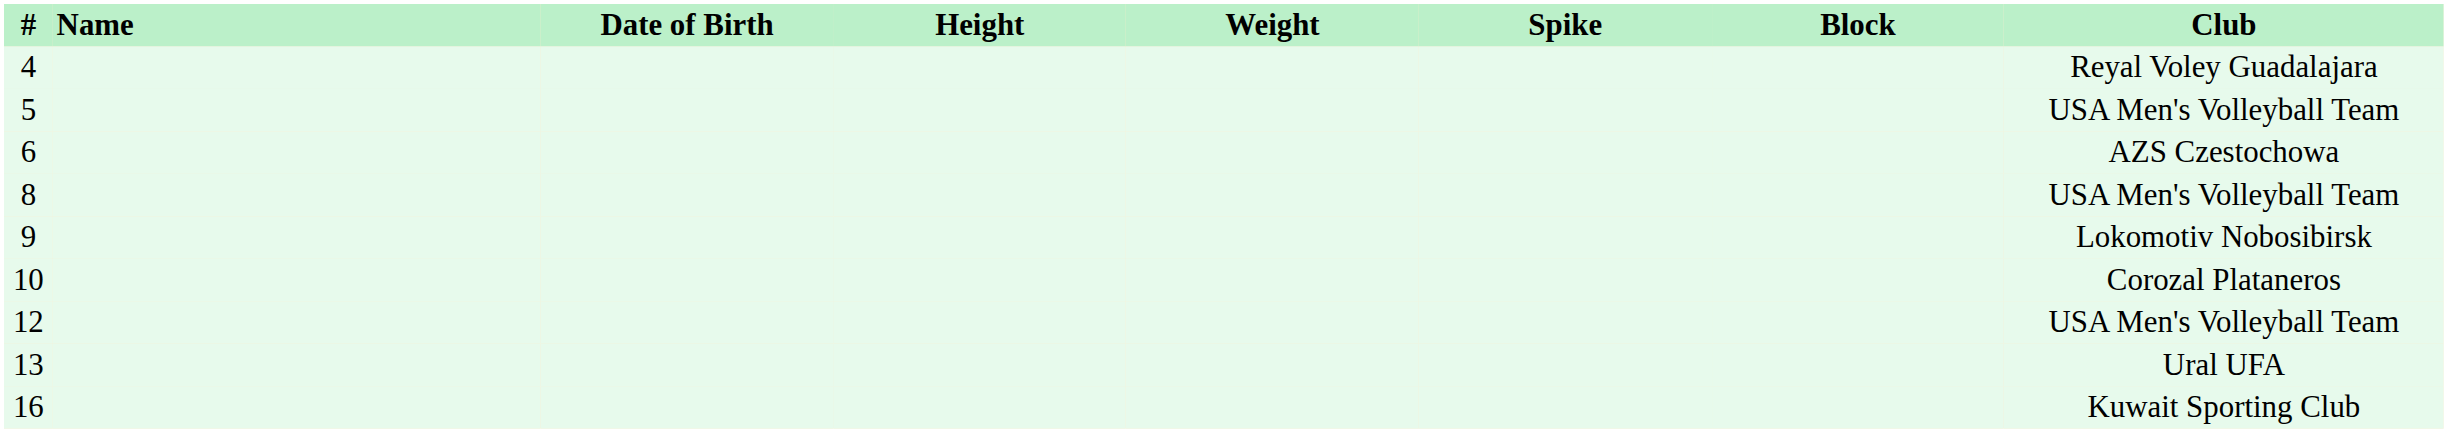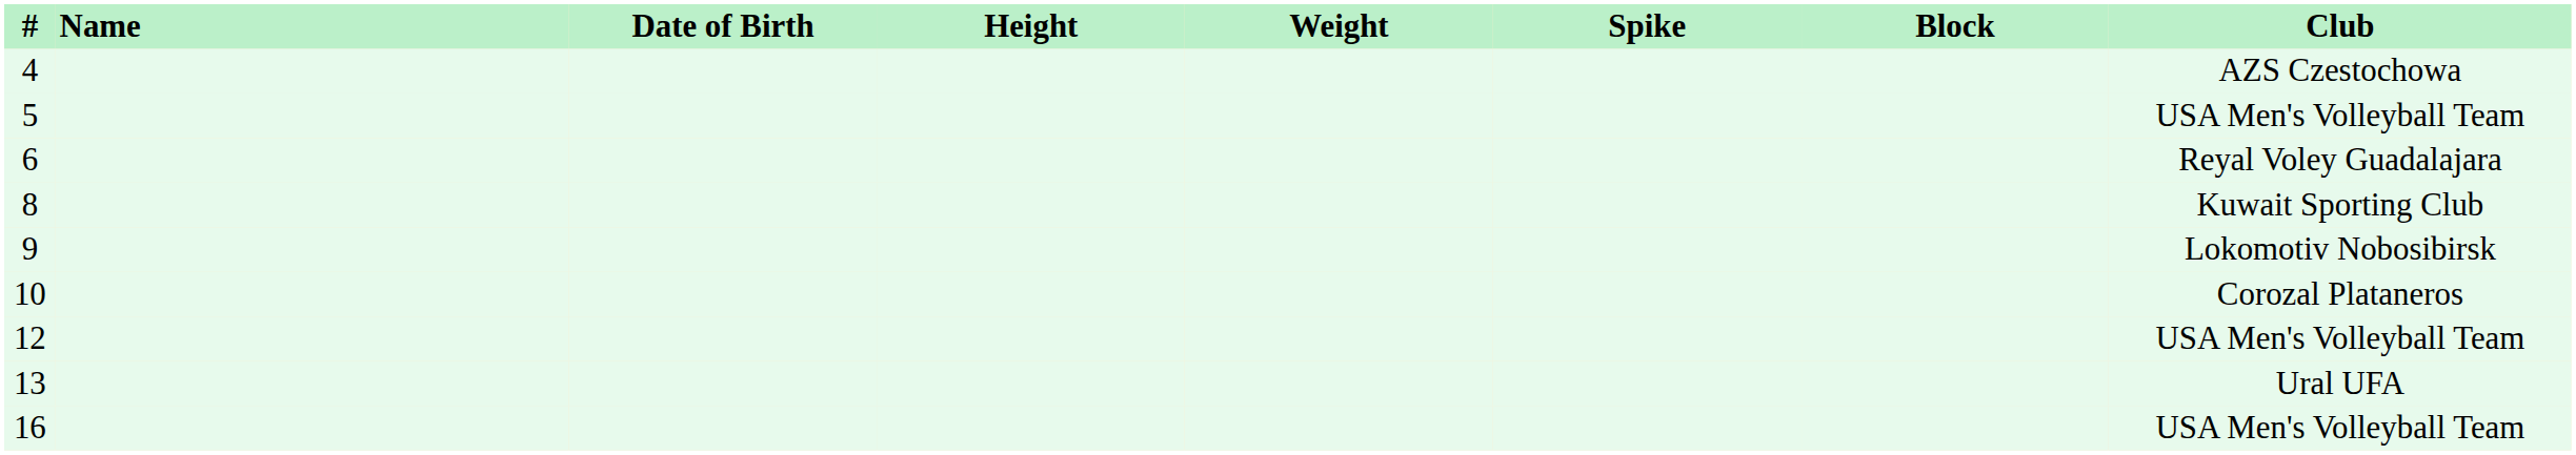4 | Club: Reyal Voley Guadalajara -> AZS Czestochowa
6 | Club: AZS Czestochowa -> Reyal Voley Guadalajara
8 | Club: USA Men's Volleyball Team -> Kuwait Sporting Club
16 | Club: Kuwait Sporting Club -> USA Men's Volleyball Team
